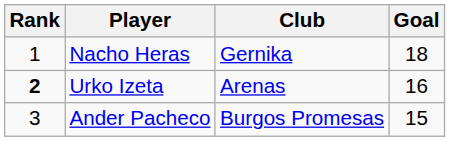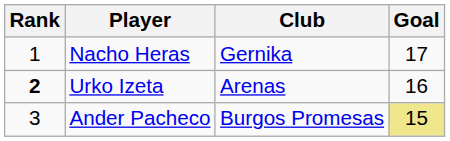Nacho Heras | Goal: 18 -> 17
Ander Pacheco | Goal: no background -> khaki background
